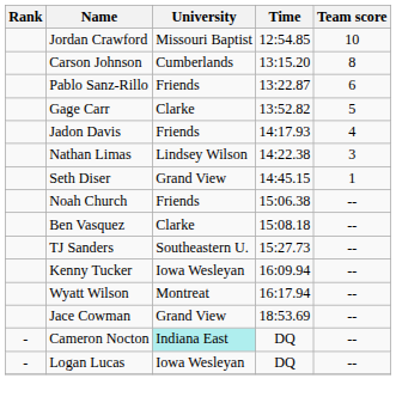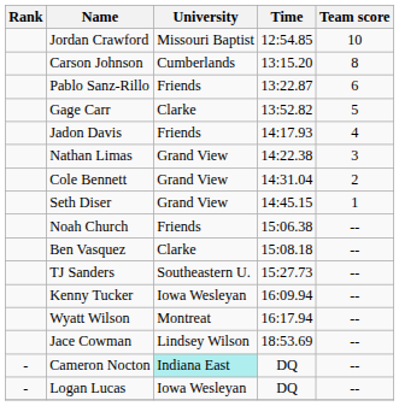Nathan Limas | University: Lindsey Wilson -> Grand View
+ row: Cole Bennett | Grand View | 14:31.04 | 2
Jace Cowman | University: Grand View -> Lindsey Wilson
